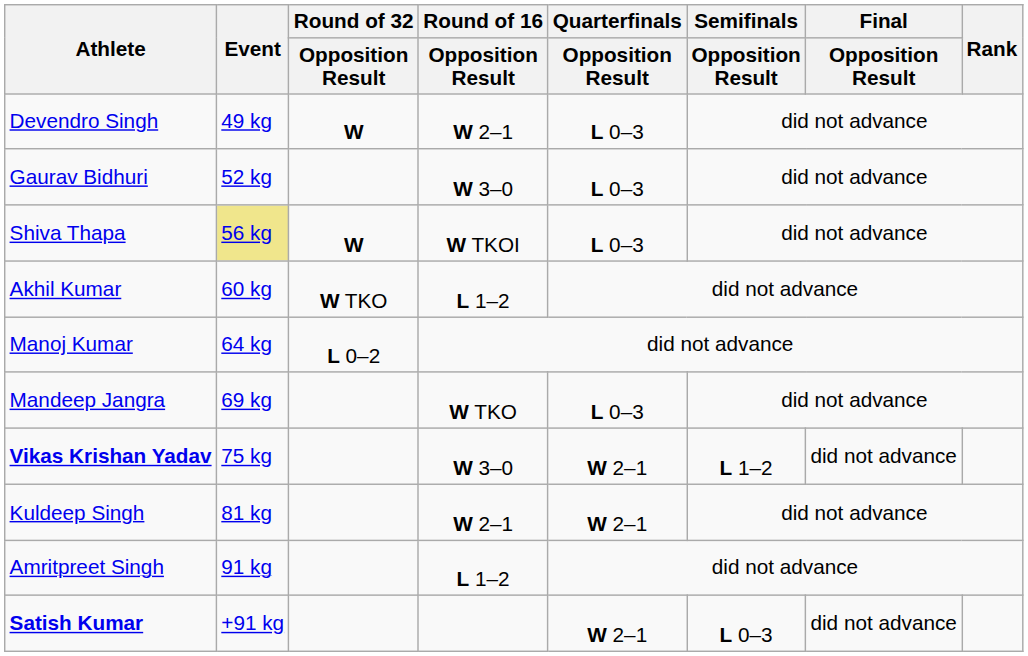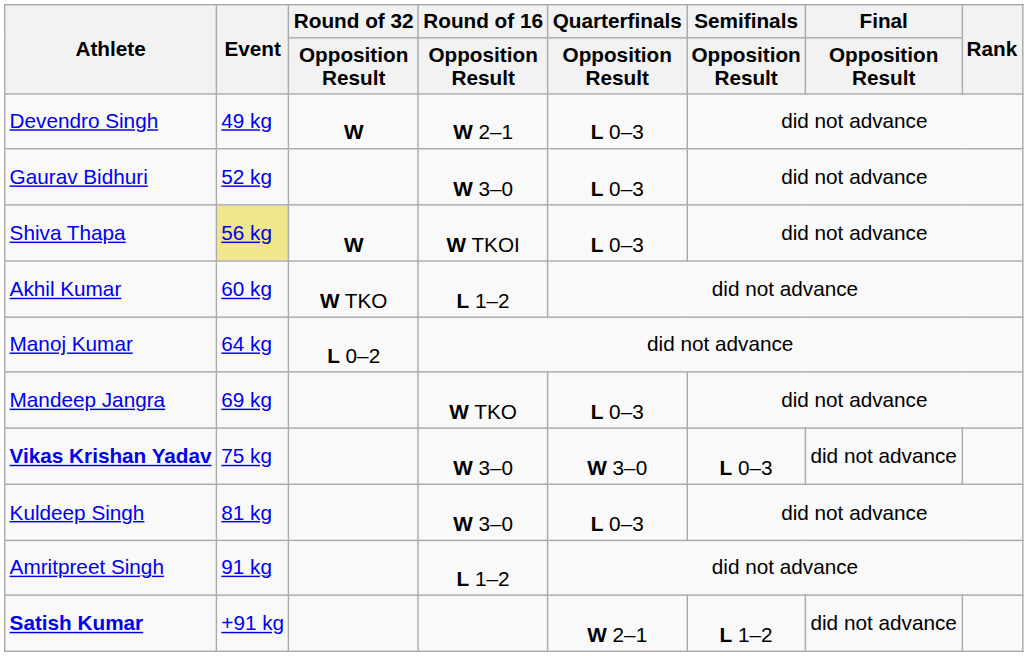Vikas Krishan Yadav | Quarterfinals / Opposition Result: W 2–1 -> W 3–0
Vikas Krishan Yadav | Semifinals / Opposition Result: L 1–2 -> L 0–3
Kuldeep Singh | Round of 16 / Opposition Result: W 2–1 -> W 3–0
Kuldeep Singh | Quarterfinals / Opposition Result: W 2–1 -> L 0–3
Satish Kumar | Semifinals / Opposition Result: L 0–3 -> L 1–2
